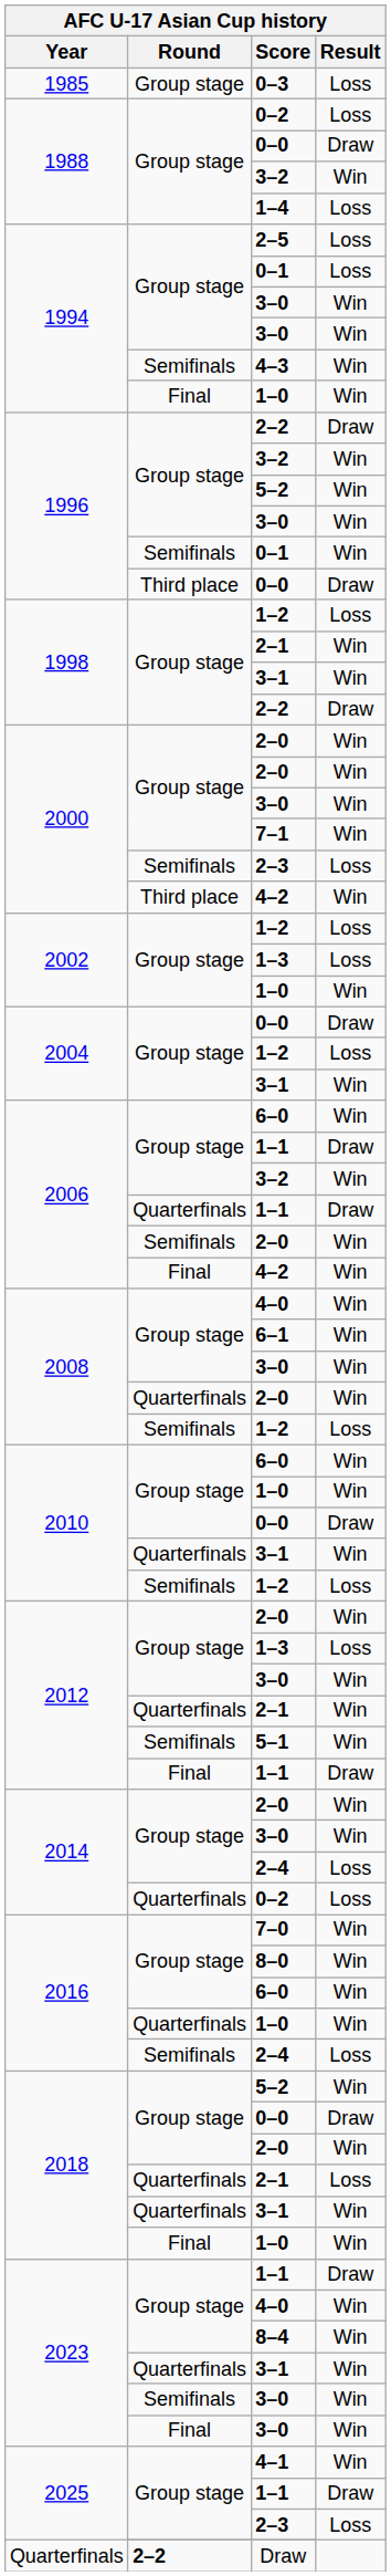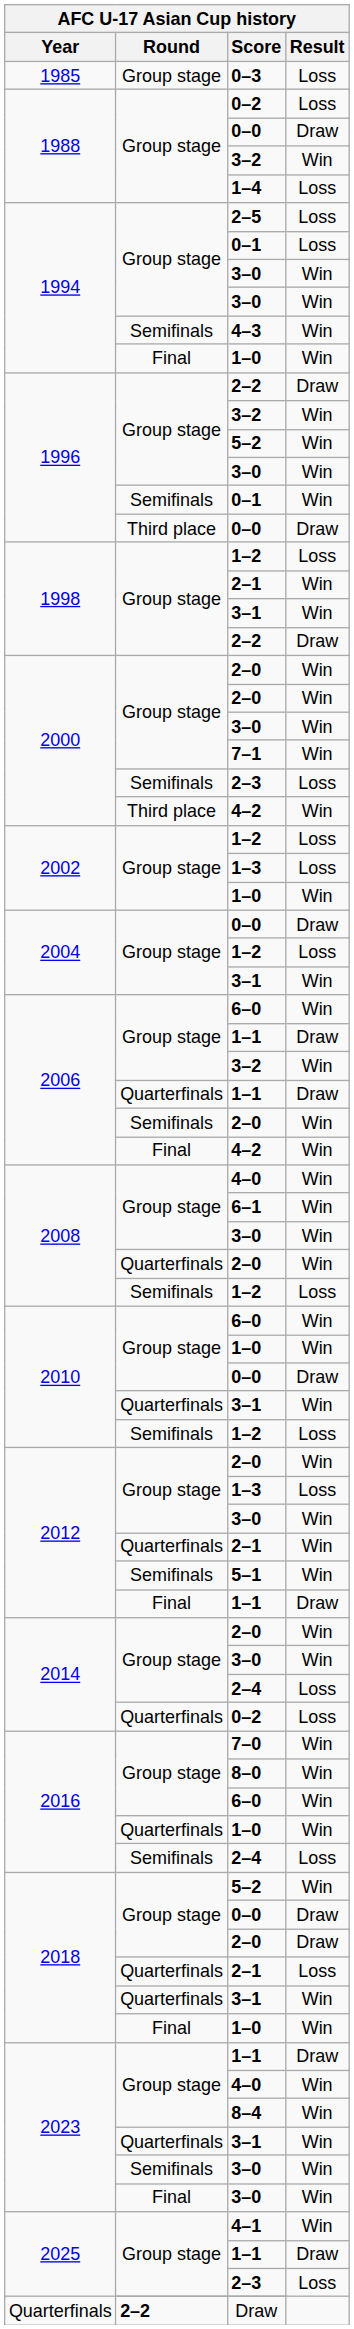2018 / 2–0 | Result: Win -> Draw
